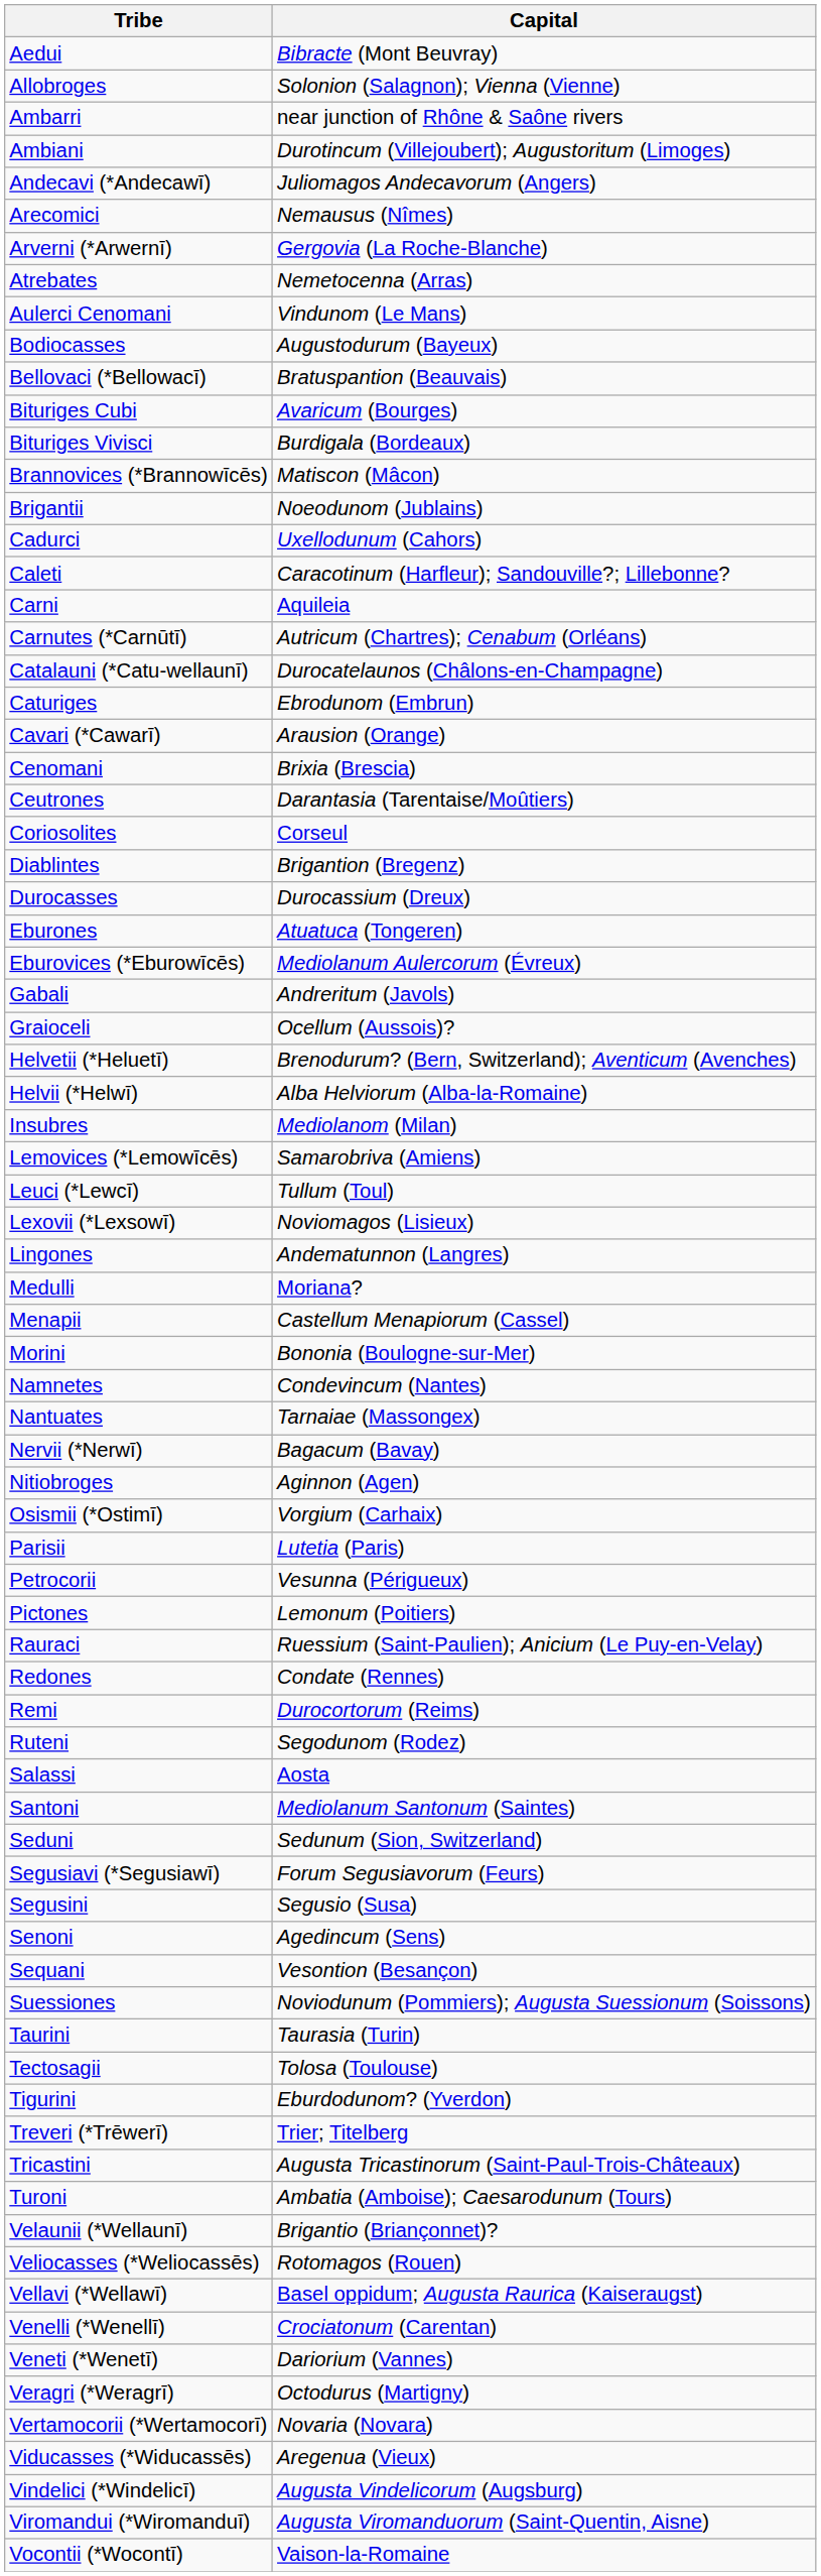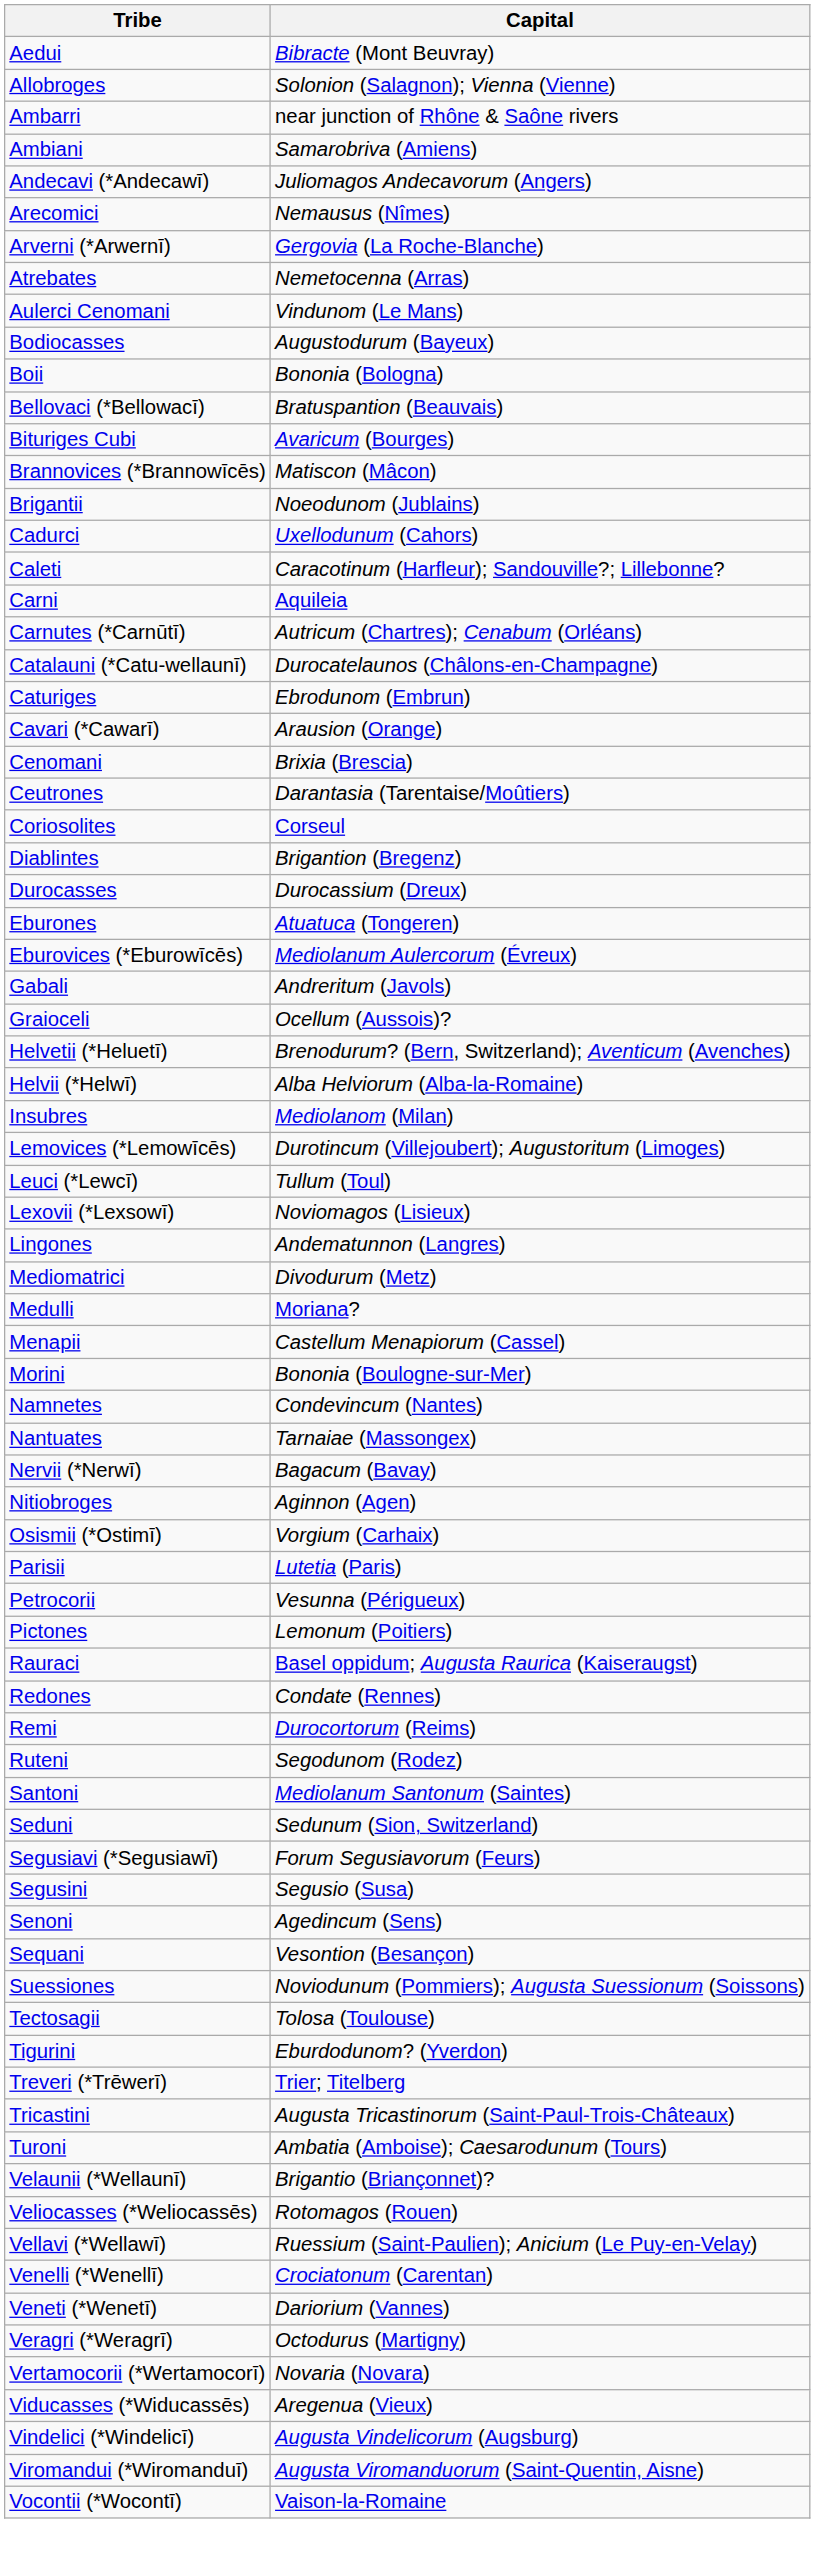Ambiani | Capital: Durotincum (Villejoubert); Augustoritum (Limoges) -> Samarobriva (Amiens)
+ row: Boii | Bononia (Bologna)
- row: Bituriges Vivisci | Burdigala (Bordeaux)
Lemovices (*Lemowīcēs) | Capital: Samarobriva (Amiens) -> Durotincum (Villejoubert); Augustoritum (Limoges)
+ row: Mediomatrici | Divodurum (Metz)
Rauraci | Capital: Ruessium (Saint-Paulien); Anicium (Le Puy-en-Velay) -> Basel oppidum; Augusta Raurica (Kaiseraugst)
- row: Salassi | Aosta
- row: Taurini | Taurasia (Turin)
Vellavi (*Wellawī) | Capital: Basel oppidum; Augusta Raurica (Kaiseraugst) -> Ruessium (Saint-Paulien); Anicium (Le Puy-en-Velay)
